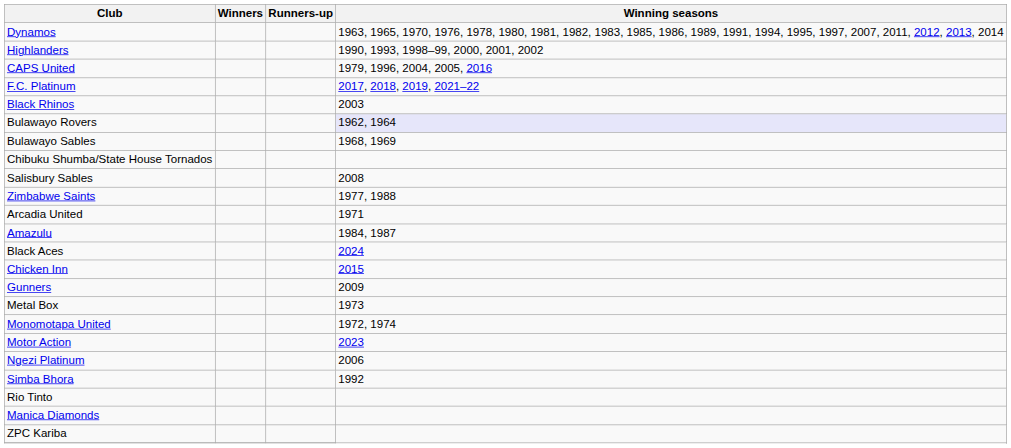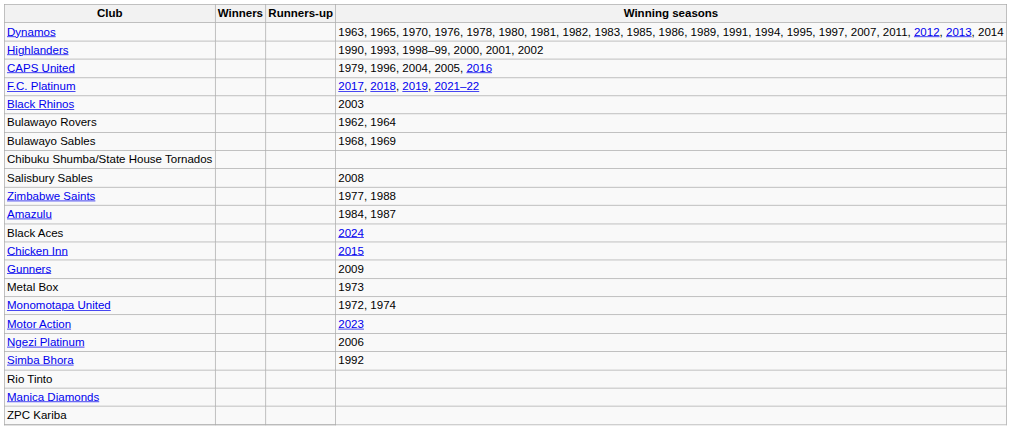Bulawayo Rovers | Winning seasons: lavender background -> no background
- row: Arcadia United | 1971
